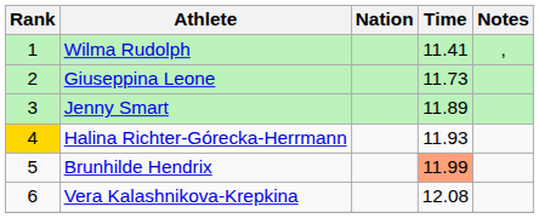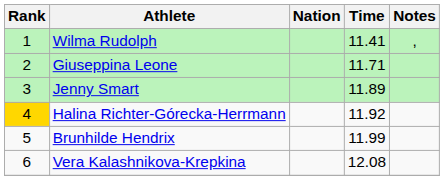Giuseppina Leone | Time: 11.73 -> 11.71
Halina Richter-Górecka-Herrmann | Time: 11.93 -> 11.92
Brunhilde Hendrix | Time: lightsalmon background -> no background
